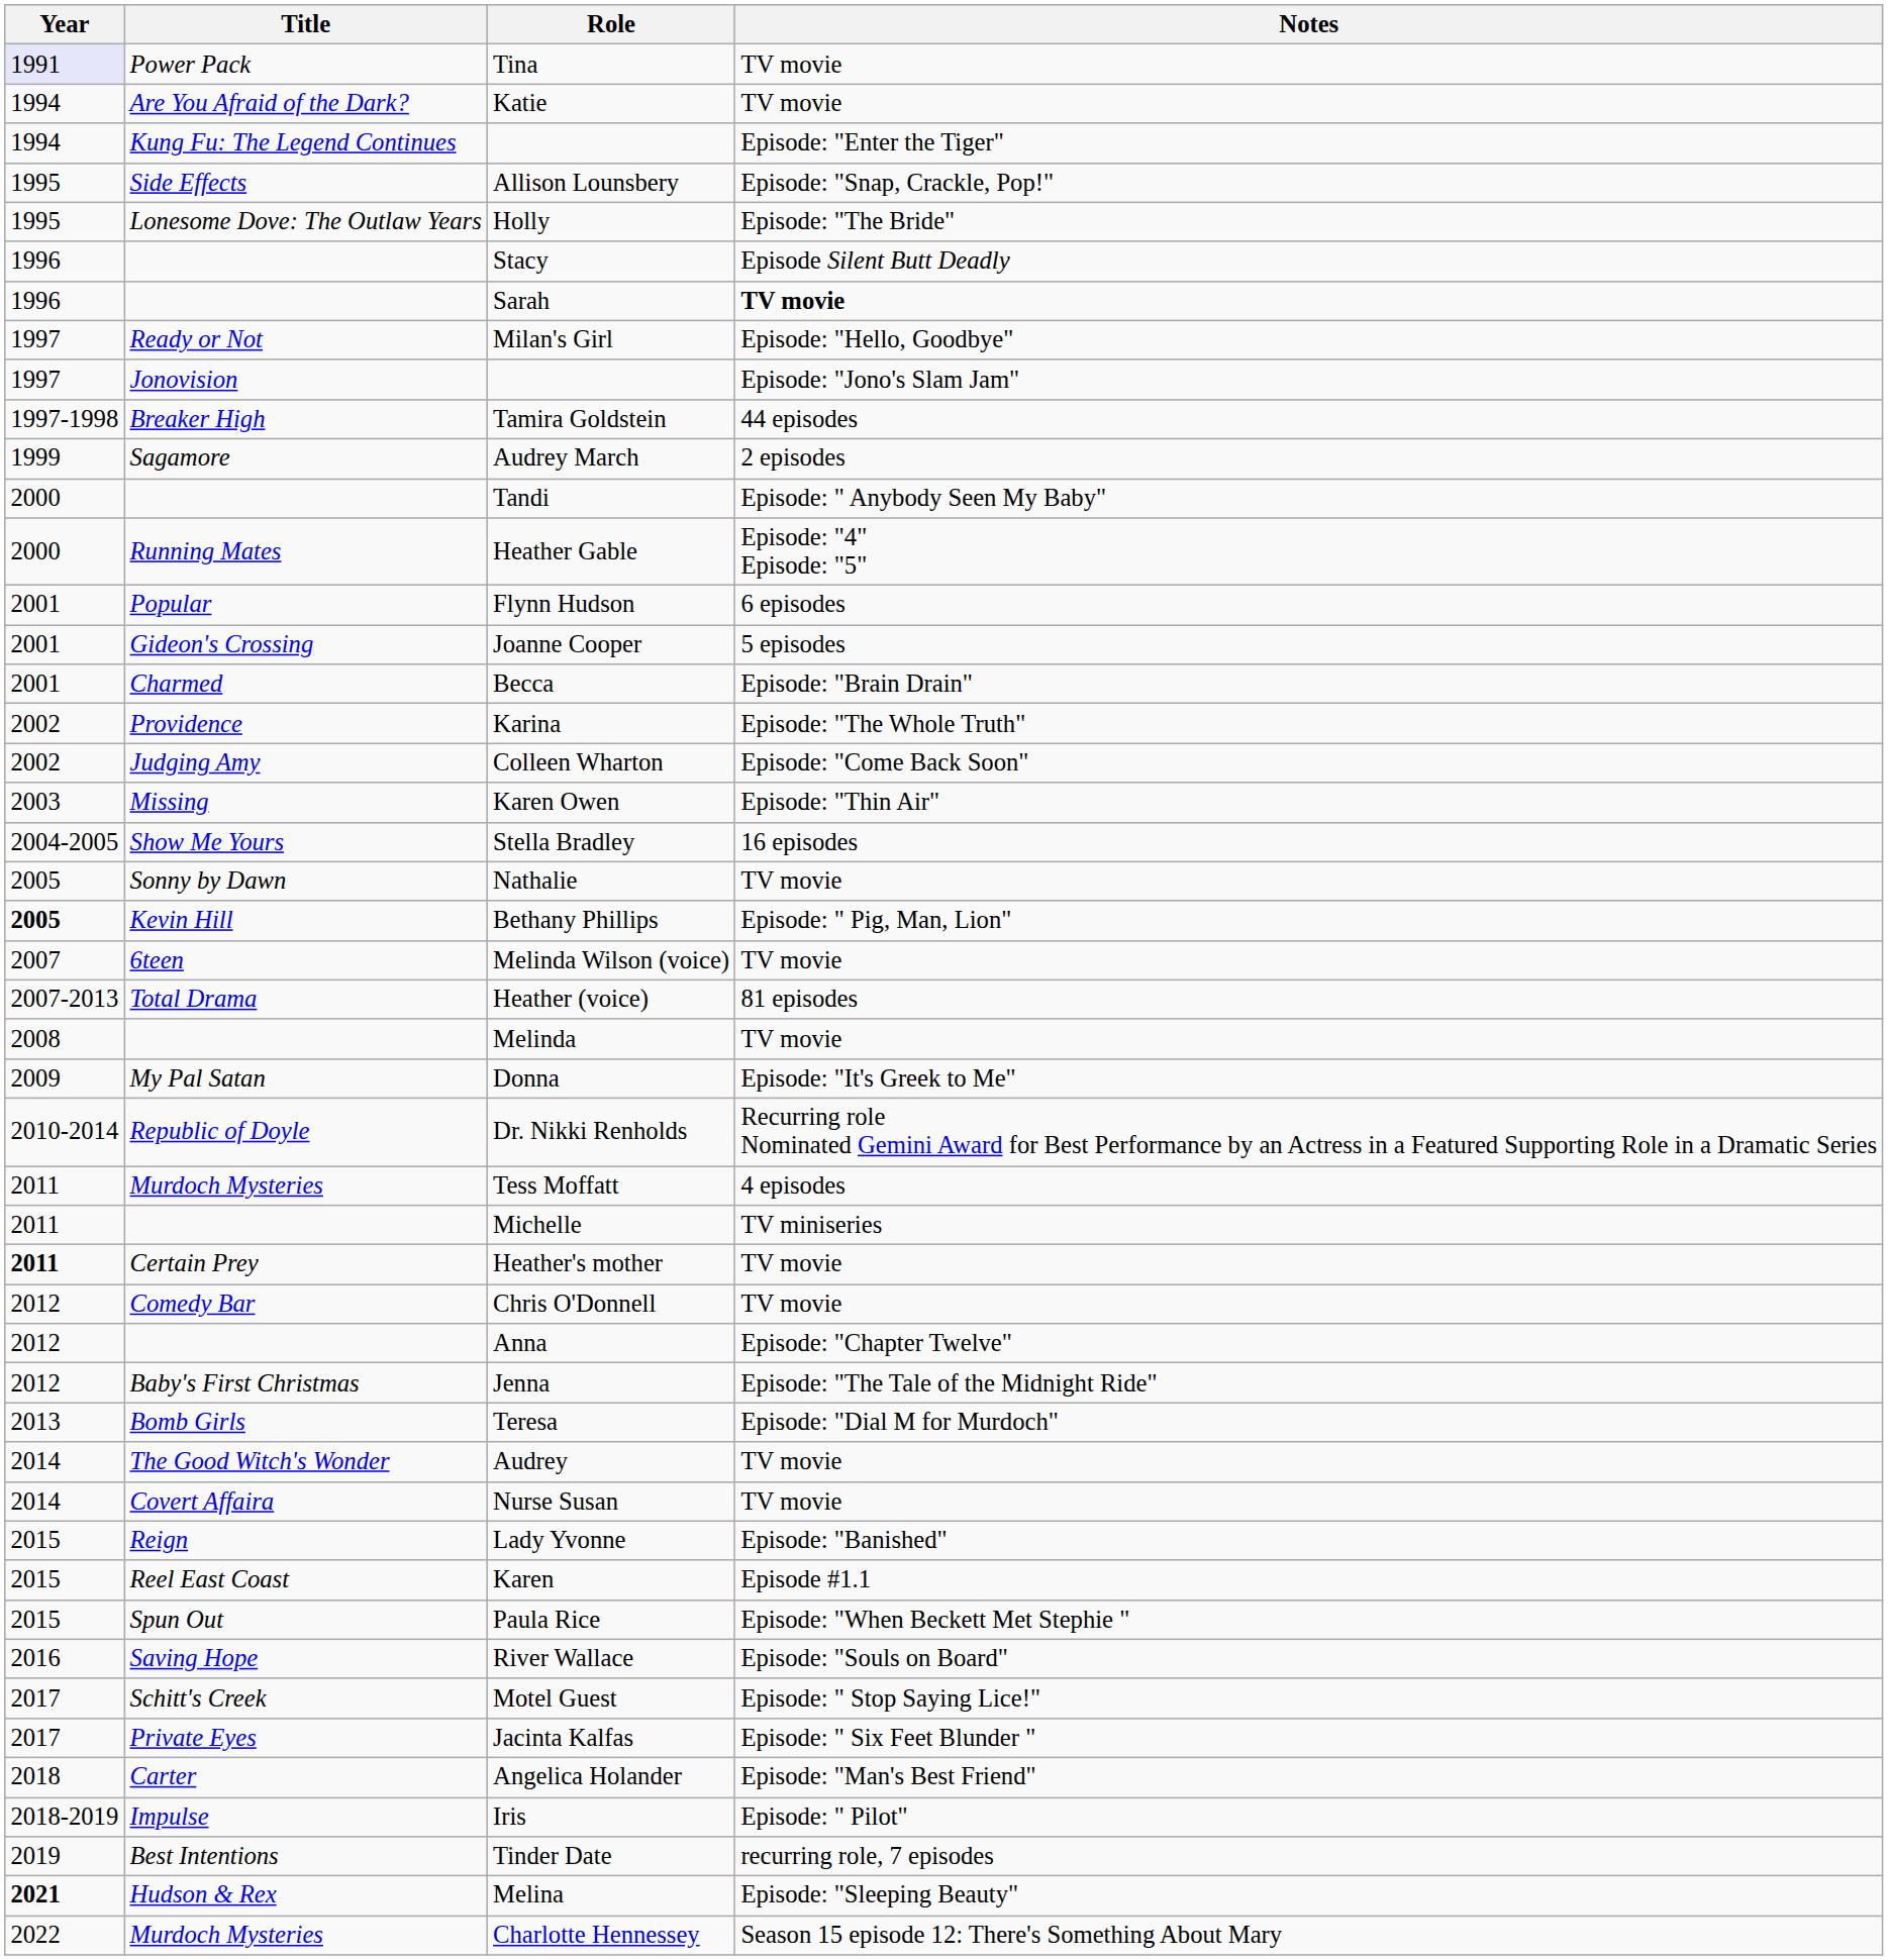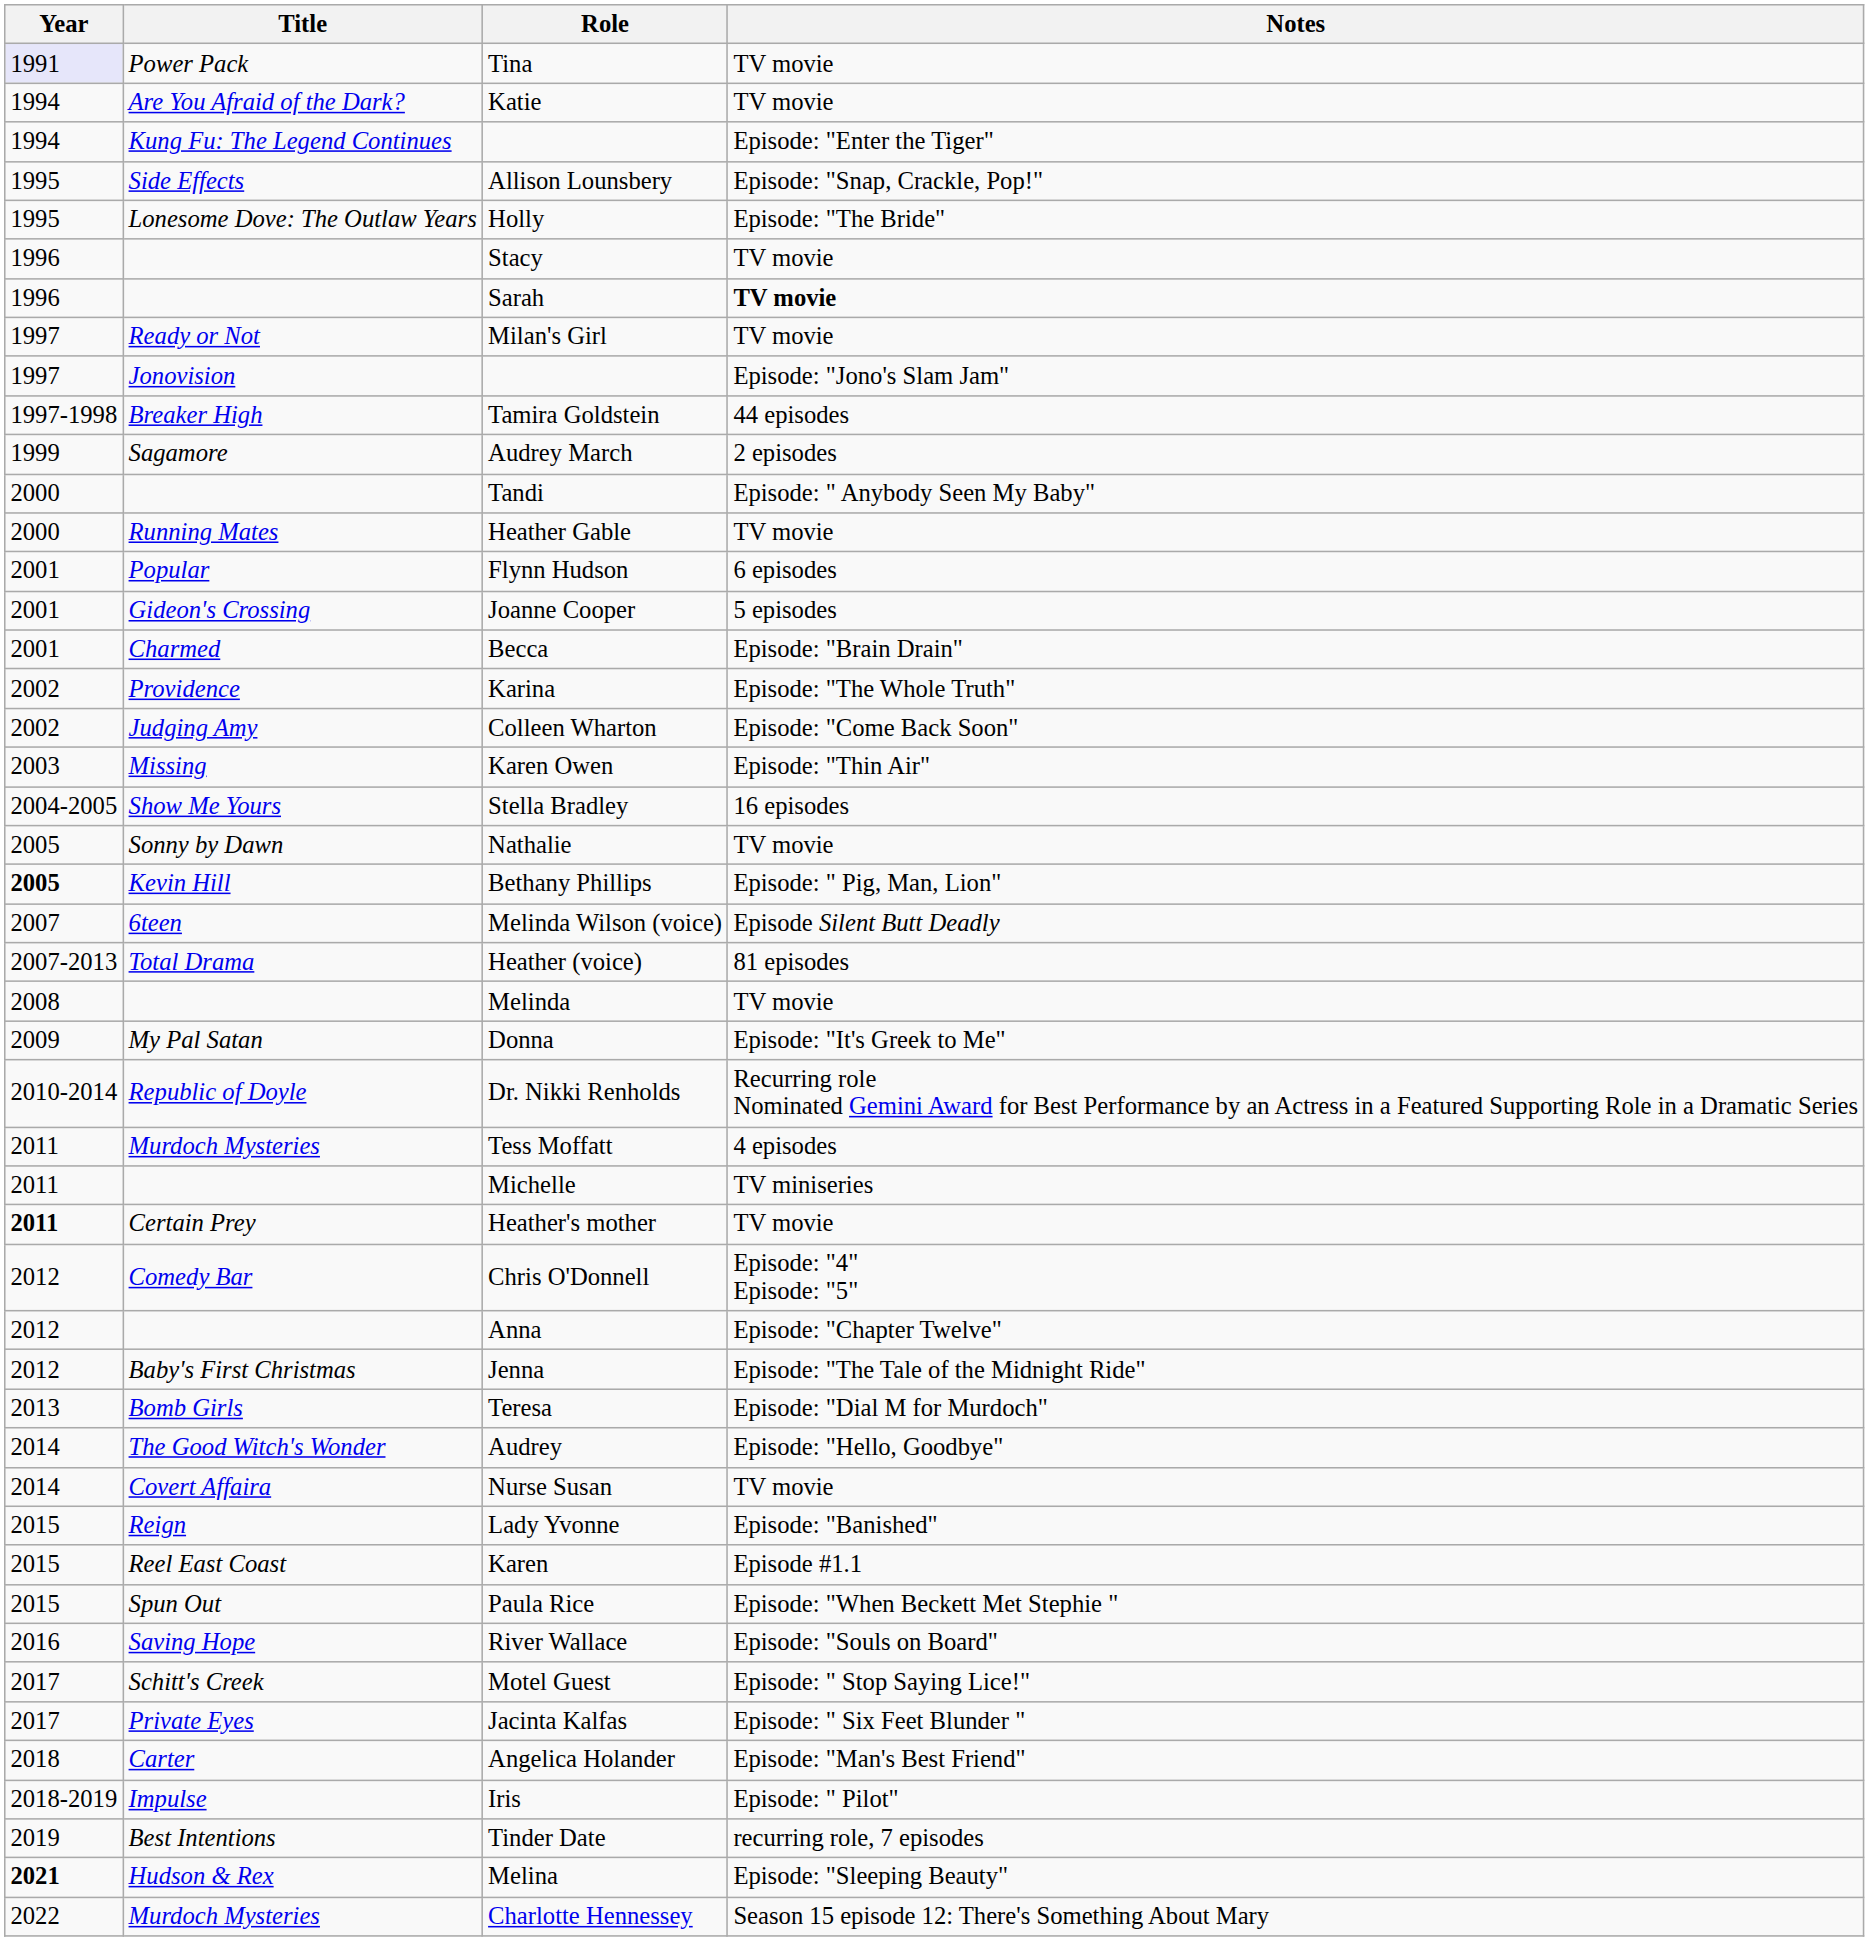Stacy | Notes: Episode Silent Butt Deadly -> TV movie
Milan's Girl | Notes: Episode: "Hello, Goodbye" -> TV movie
Heather Gable | Notes: Episode: "4" Episode: "5" -> TV movie
Melinda Wilson (voice) | Notes: TV movie -> Episode Silent Butt Deadly
Chris O'Donnell | Notes: TV movie -> Episode: "4" Episode: "5"
Audrey | Notes: TV movie -> Episode: "Hello, Goodbye"
